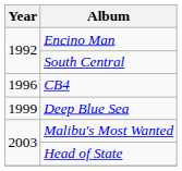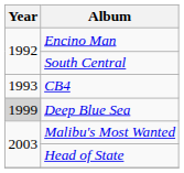CB4 | Year: 1996 -> 1993
Deep Blue Sea | Year: no background -> lightgrey background
